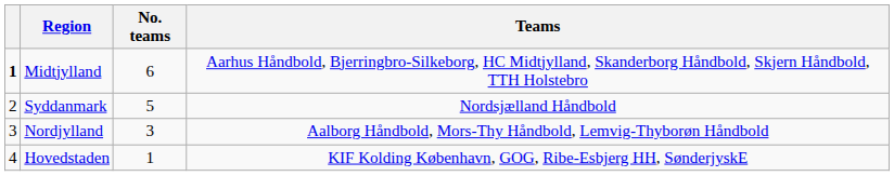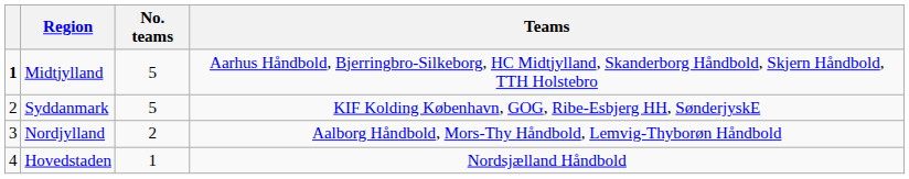Midtjylland | No. teams: 6 -> 5
Syddanmark | Teams: Nordsjælland Håndbold -> KIF Kolding København, GOG, Ribe-Esbjerg HH, SønderjyskE
Nordjylland | No. teams: 3 -> 2
Hovedstaden | Teams: KIF Kolding København, GOG, Ribe-Esbjerg HH, SønderjyskE -> Nordsjælland Håndbold
